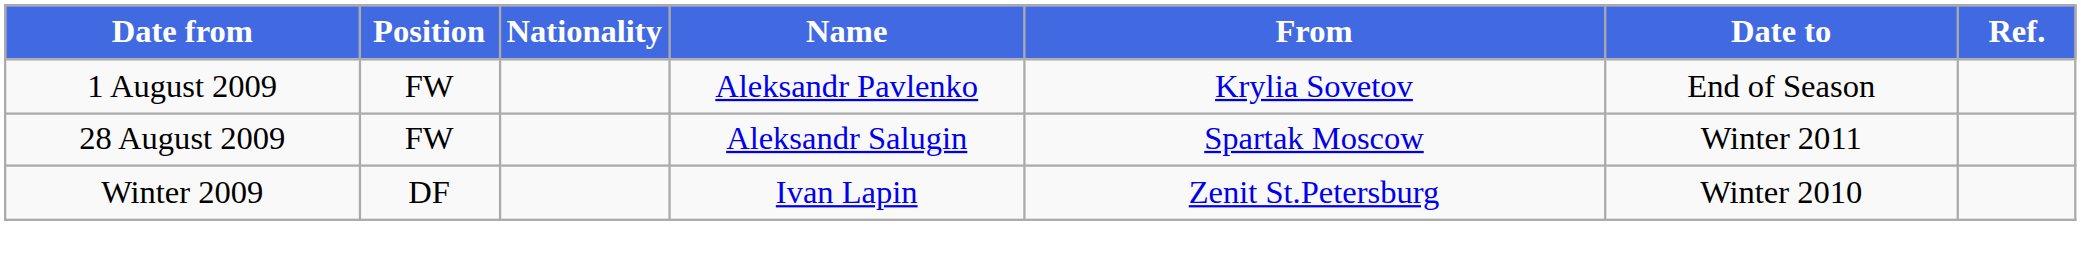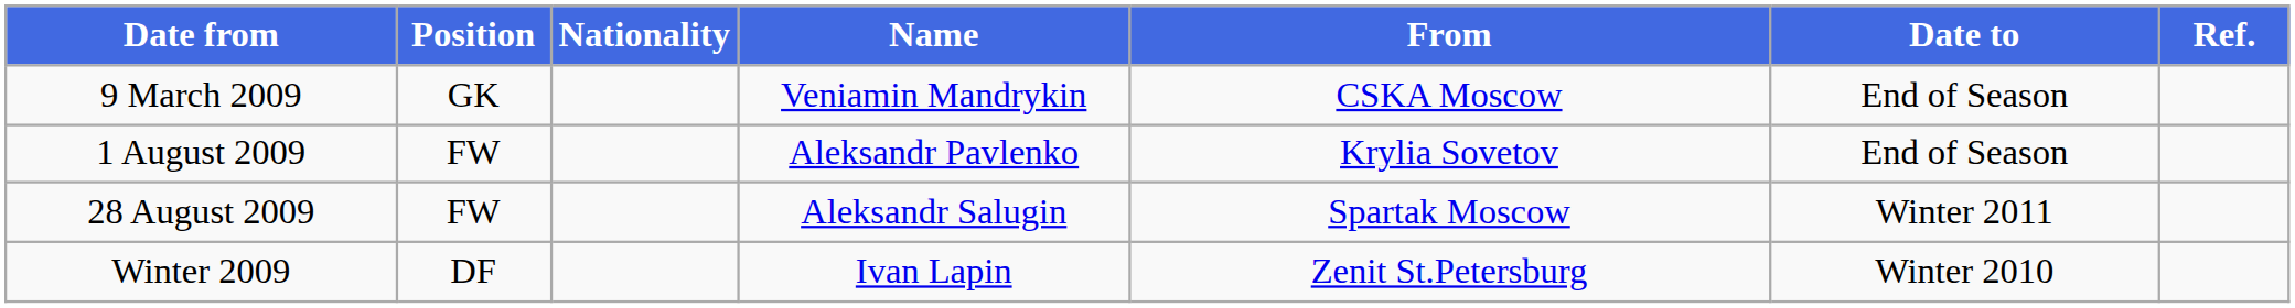+ row: 9 March 2009 | GK | Veniamin Mandrykin | CSKA Moscow | End of Season
